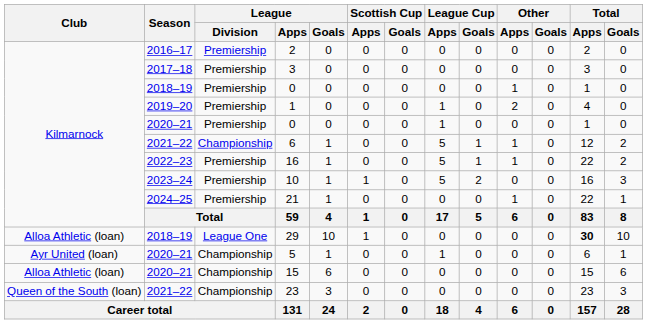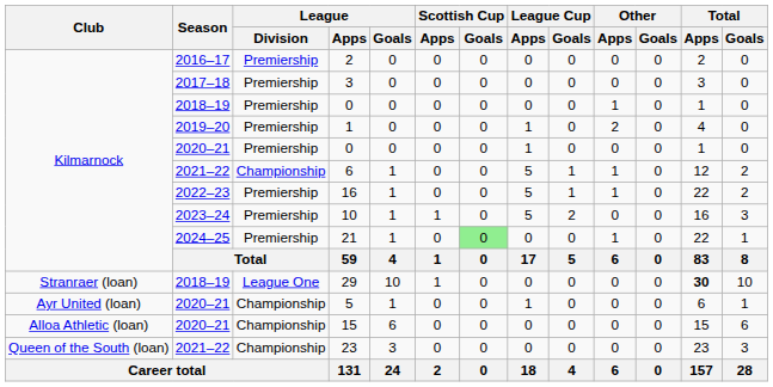21 | Scottish Cup / Goals: no background -> lightgreen background
29 | Club: Alloa Athletic (loan) -> Stranraer (loan)
